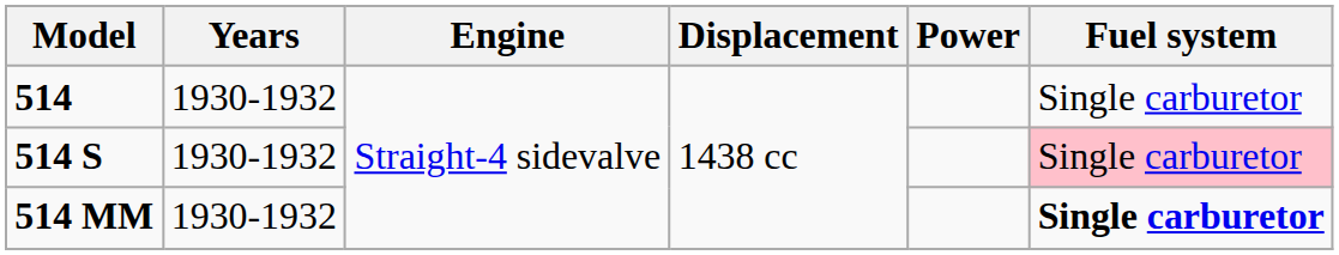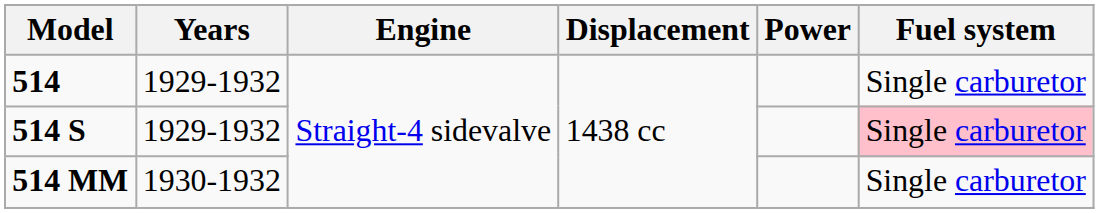514 | Years: 1930-1932 -> 1929-1932
514 S | Years: 1930-1932 -> 1929-1932
514 MM | Fuel system: bold -> normal
